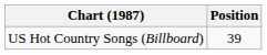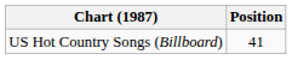US Hot Country Songs (Billboard) | Position: 39 -> 41
